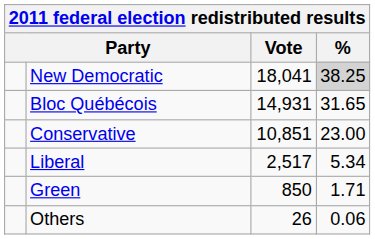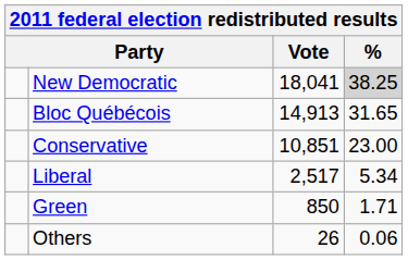Bloc Québécois | Vote: 14,931 -> 14,913
